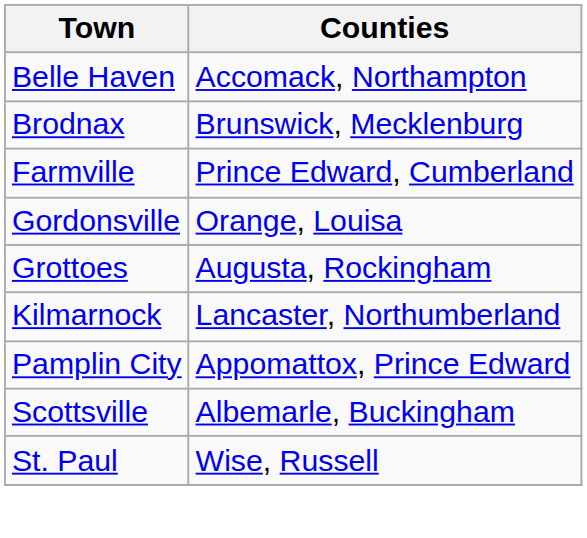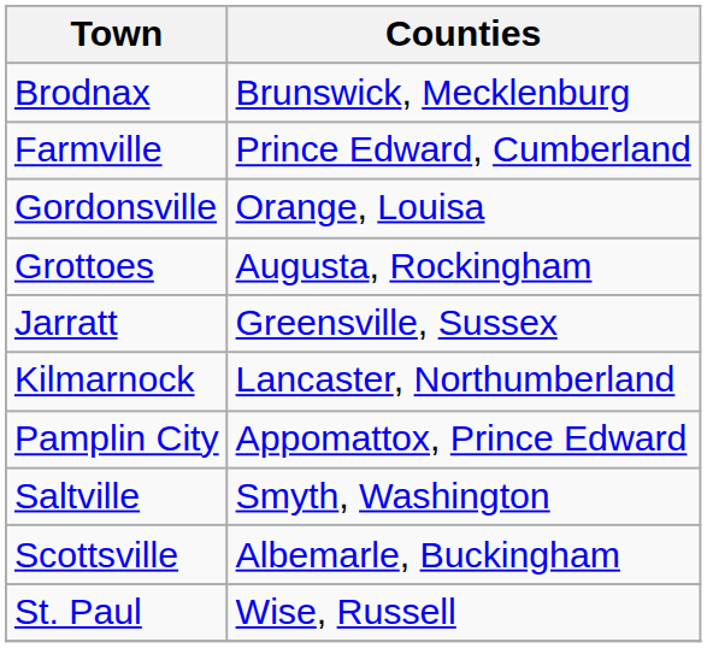- row: Belle Haven | Accomack, Northampton
+ row: Jarratt | Greensville, Sussex
+ row: Saltville | Smyth, Washington
